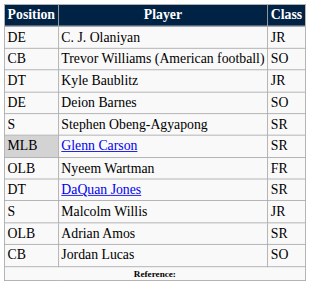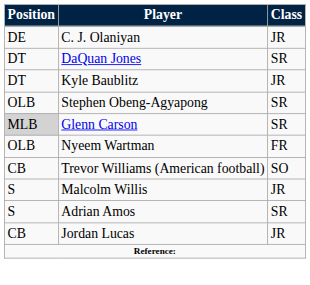rows swapped: DaQuan Jones <-> Trevor Williams (American football)
- row: DE | Deion Barnes | SO
Stephen Obeng-Agyapong | Position: S -> OLB
Adrian Amos | Position: OLB -> S
Jordan Lucas | Class: SO -> JR
